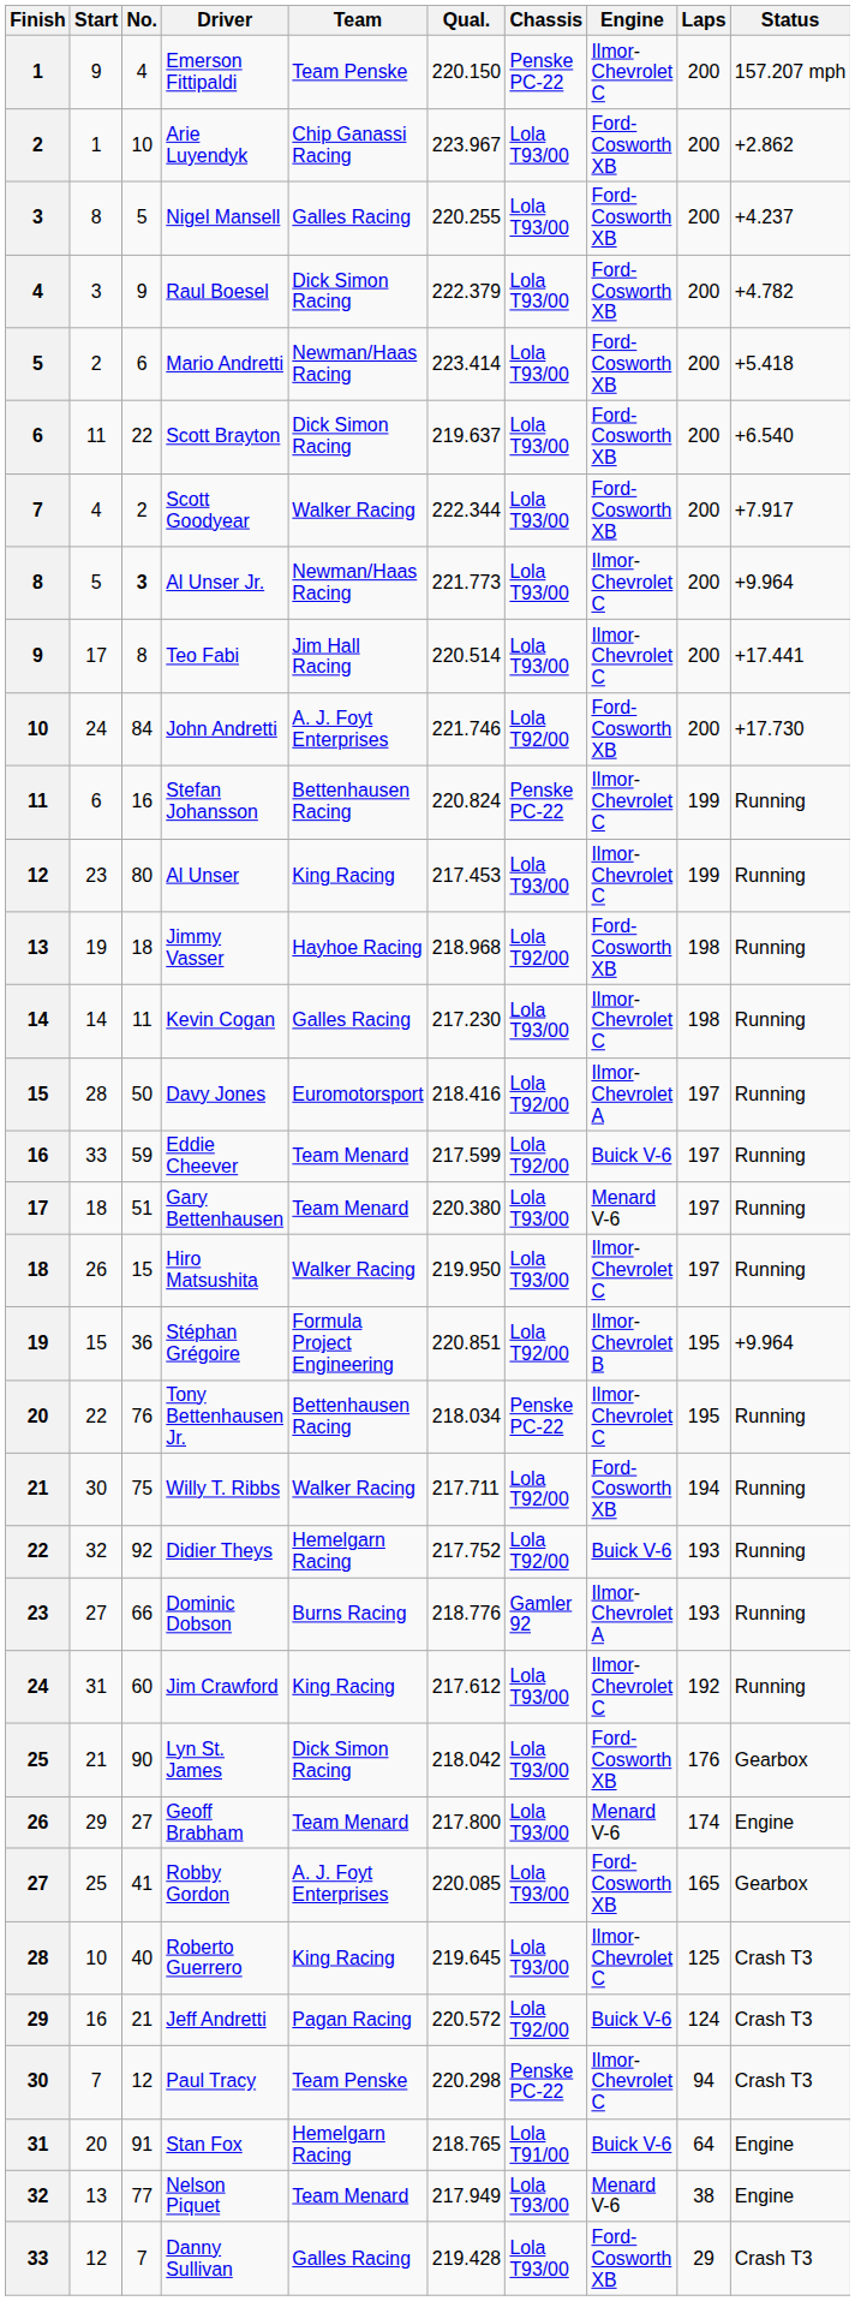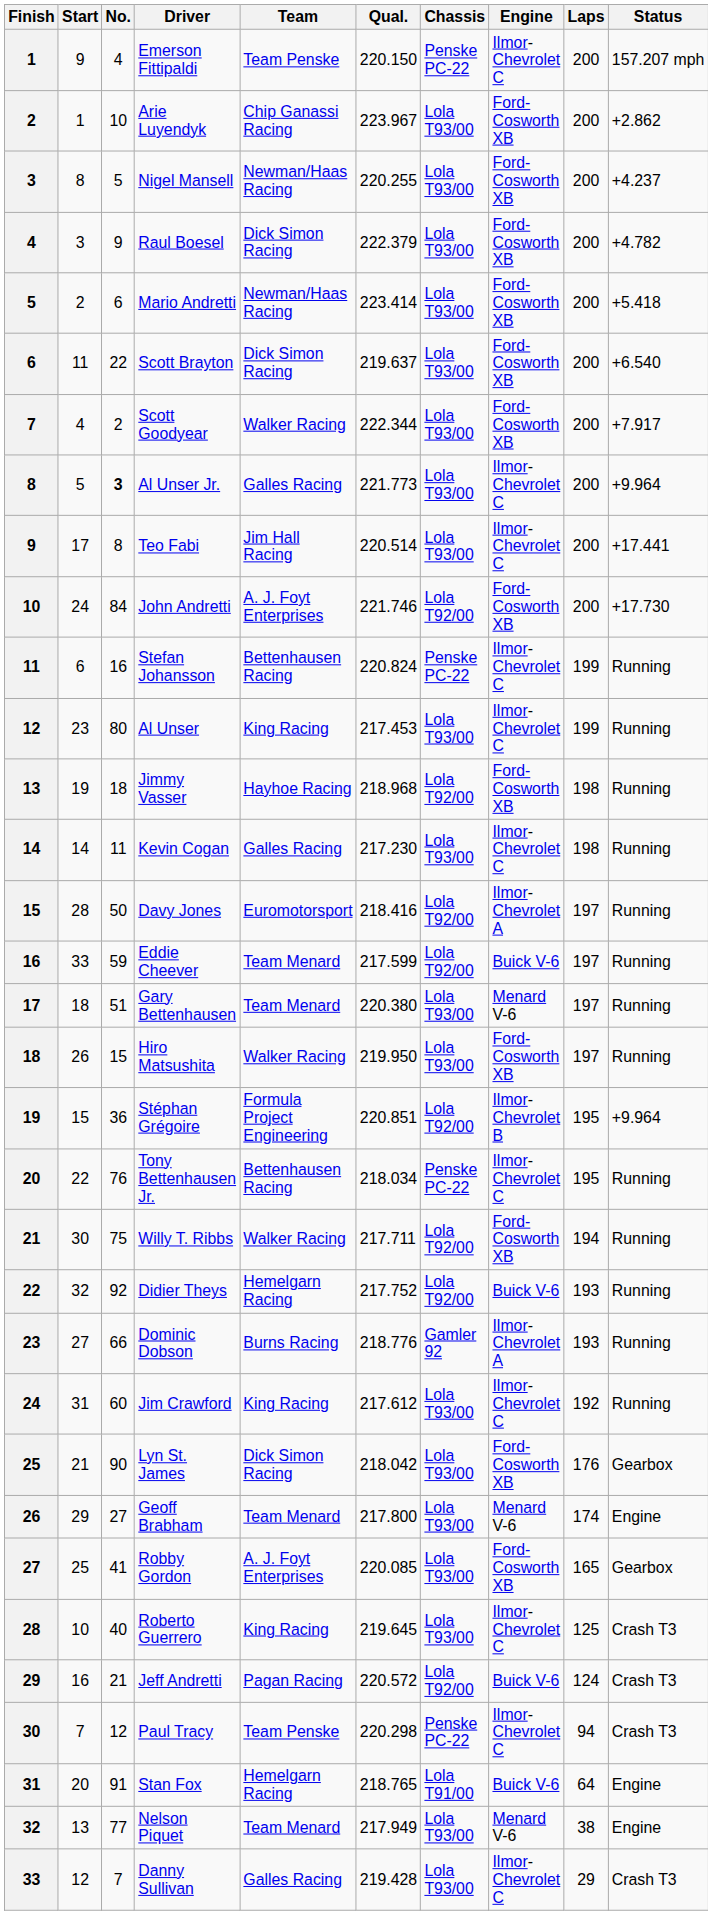Nigel Mansell | Team: Galles Racing -> Newman/Haas Racing
Al Unser Jr. | Team: Newman/Haas Racing -> Galles Racing
Hiro Matsushita | Engine: Ilmor-Chevrolet C -> Ford-Cosworth XB
Danny Sullivan | Engine: Ford-Cosworth XB -> Ilmor-Chevrolet C
